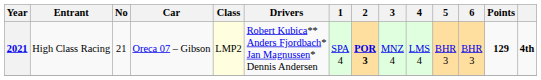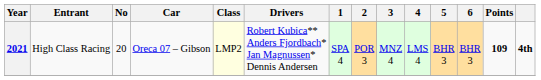2021 | No: 21 -> 20
2021 | 2: bold -> normal
2021 | Points: 129 -> 109
